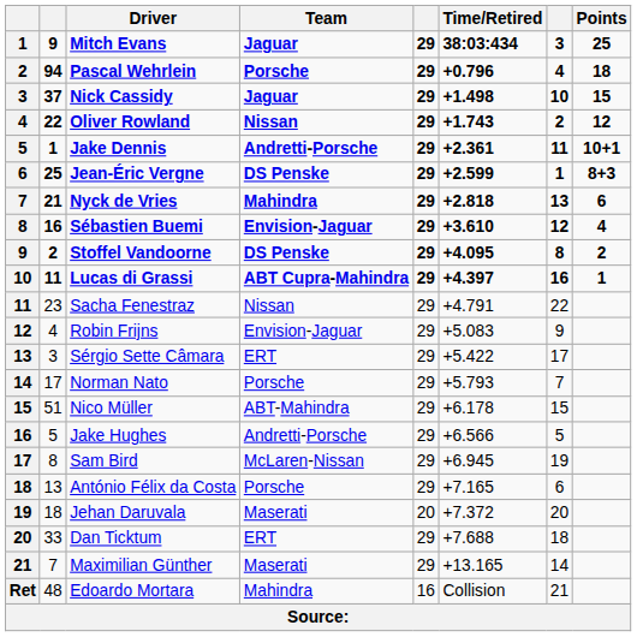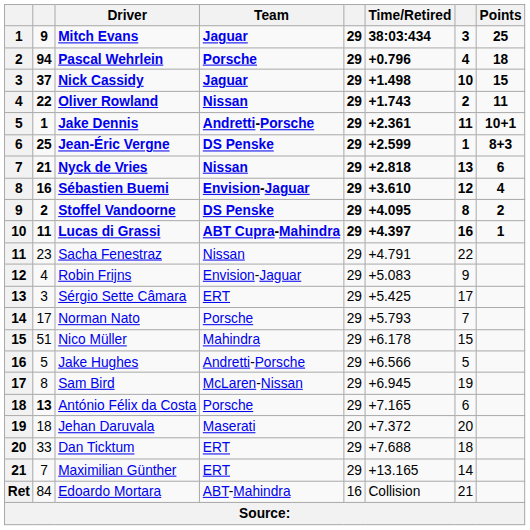Oliver Rowland | Points: 12 -> 11
Nyck de Vries | Team: Mahindra -> Nissan
Sérgio Sette Câmara | Time/Retired: +5.422 -> +5.425
Nico Müller | Team: ABT-Mahindra -> Mahindra
António Félix da Costa | column 2: normal -> bold
Maximilian Günther | Team: Maserati -> ERT
Edoardo Mortara | column 2: 48 -> 84
Edoardo Mortara | Team: Mahindra -> ABT-Mahindra
